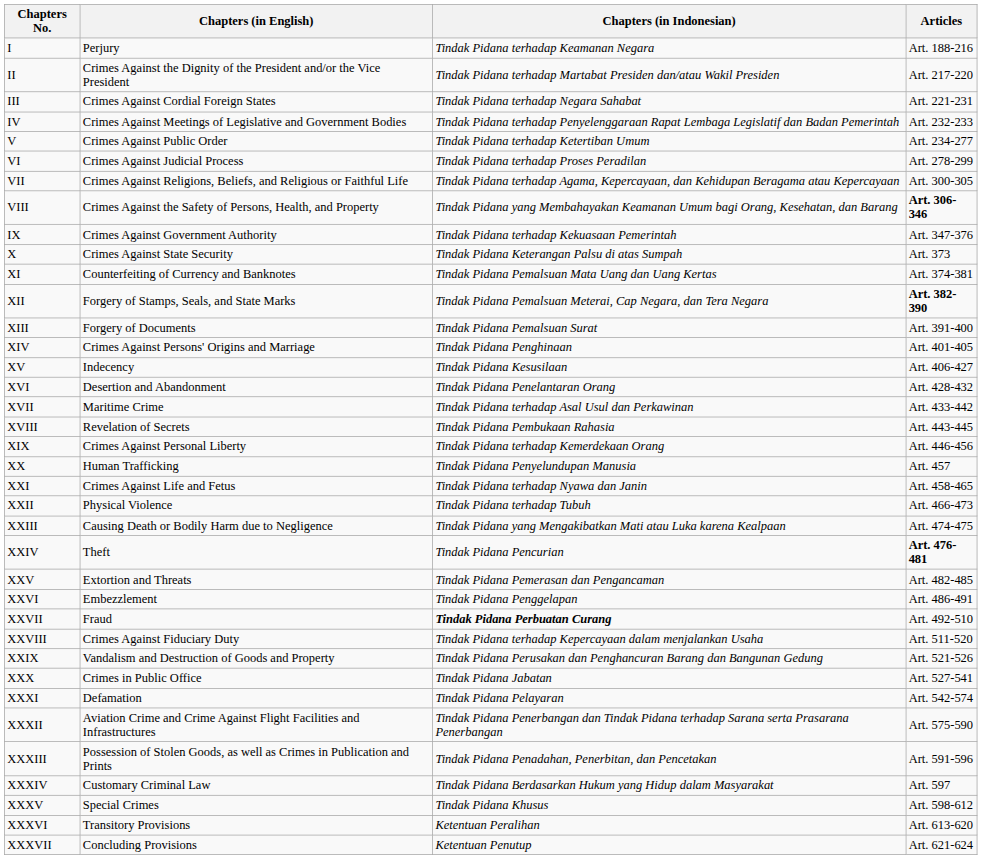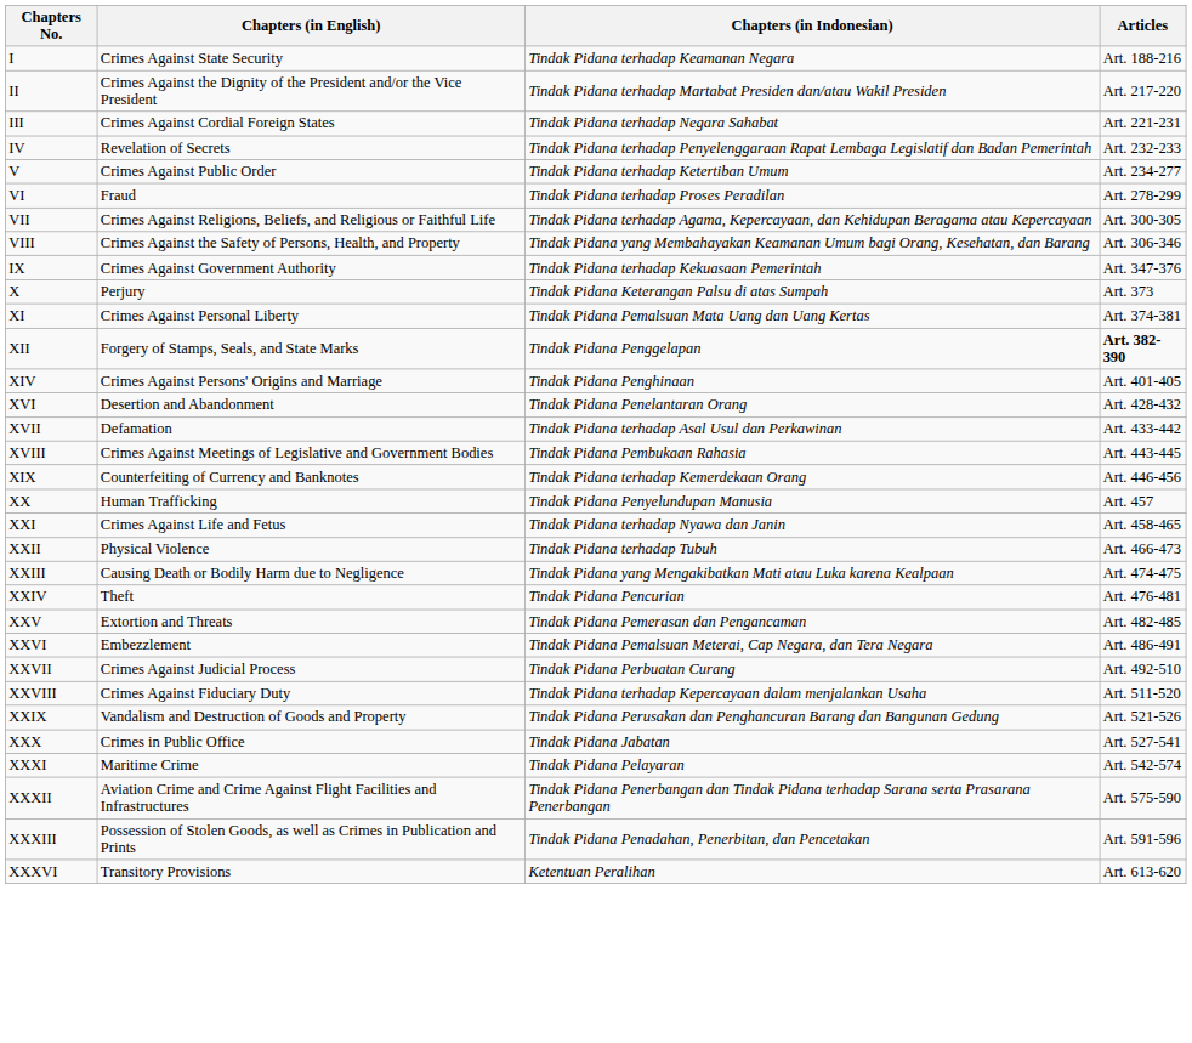I | Chapters (in English): Perjury -> Crimes Against State Security
IV | Chapters (in English): Crimes Against Meetings of Legislative and Government Bodies -> Revelation of Secrets
VI | Chapters (in English): Crimes Against Judicial Process -> Fraud
VIII | Articles: bold -> normal
X | Chapters (in English): Crimes Against State Security -> Perjury
XI | Chapters (in English): Counterfeiting of Currency and Banknotes -> Crimes Against Personal Liberty
XII | Chapters (in Indonesian): Tindak Pidana Pemalsuan Meterai, Cap Negara, dan Tera Negara -> Tindak Pidana Penggelapan
- row: XIII | Forgery of Documents | Tindak Pidana Pemalsuan Surat | Art. 391-400
- row: XV | Indecency | Tindak Pidana Kesusilaan | Art. 406-427
XVII | Chapters (in English): Maritime Crime -> Defamation
XVIII | Chapters (in English): Revelation of Secrets -> Crimes Against Meetings of Legislative and Government Bodies
XIX | Chapters (in English): Crimes Against Personal Liberty -> Counterfeiting of Currency and Banknotes
XXIV | Articles: bold -> normal
XXVI | Chapters (in Indonesian): Tindak Pidana Penggelapan -> Tindak Pidana Pemalsuan Meterai, Cap Negara, dan Tera Negara
XXVII | Chapters (in English): Fraud -> Crimes Against Judicial Process
XXVII | Chapters (in Indonesian): bold -> normal
XXXI | Chapters (in English): Defamation -> Maritime Crime
- row: XXXIV | Customary Criminal Law | Tindak Pidana Berdasarkan Hukum yang Hidup dalam Masyarakat | Art. 597
- row: XXXV | Special Crimes | Tindak Pidana Khusus | Art. 598-612
- row: XXXVII | Concluding Provisions | Ketentuan Penutup | Art. 621-624
